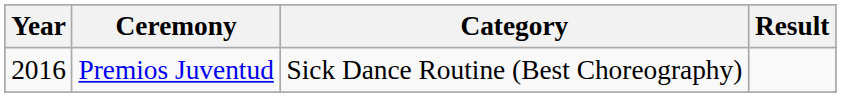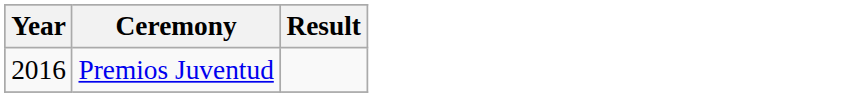- column: Category | Sick Dance Routine (Best Choreography)
